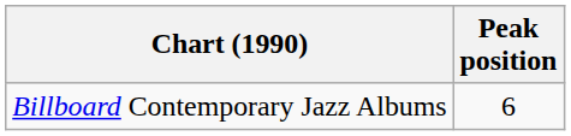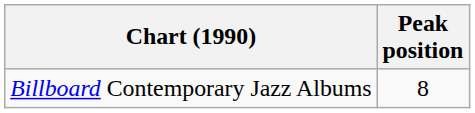Billboard Contemporary Jazz Albums | Peak position: 6 -> 8
